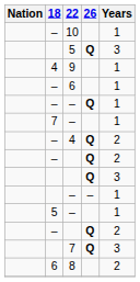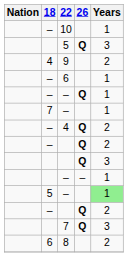9 | Years: 1 -> 2
5 / – | Years: no background -> lightgreen background
